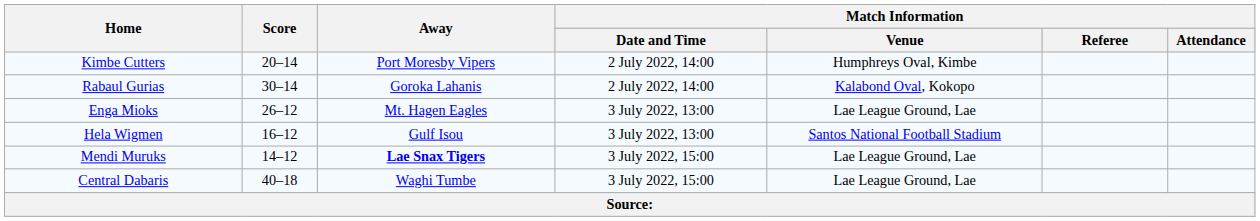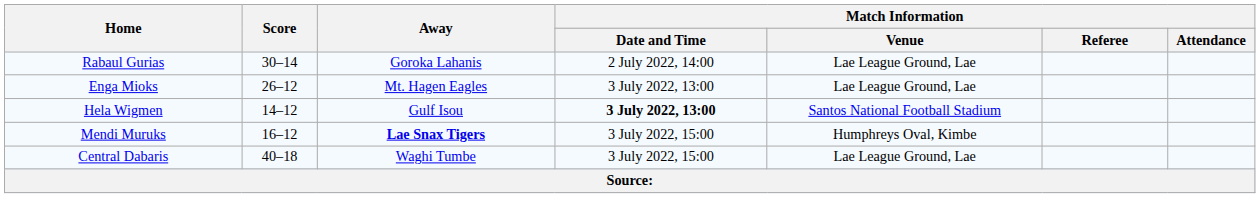- row: Kimbe Cutters | 20–14 | Port Moresby Vipers | 2 July 2022, 14:00 | Humphreys Oval, Kimbe
Rabaul Gurias | Match Information / Venue: Kalabond Oval, Kokopo -> Lae League Ground, Lae
Hela Wigmen | Score: 16–12 -> 14–12
Hela Wigmen | Match Information / Date and Time: normal -> bold
Mendi Muruks | Score: 14–12 -> 16–12
Mendi Muruks | Match Information / Venue: Lae League Ground, Lae -> Humphreys Oval, Kimbe
